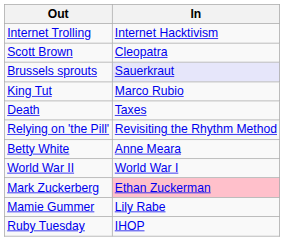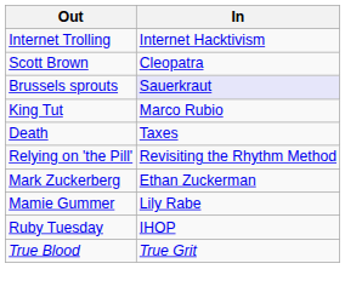- row: Betty White | Anne Meara
- row: World War II | World War I
Mark Zuckerberg | In: pink background -> no background
+ row: True Blood | True Grit
